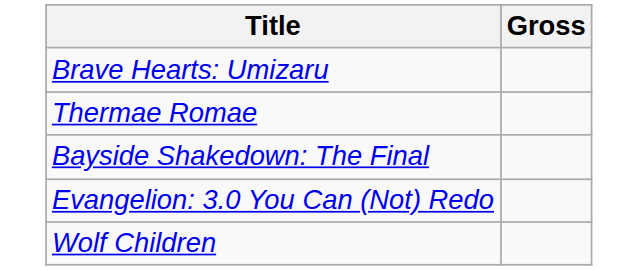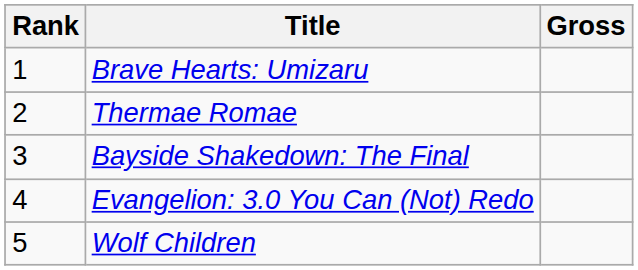+ column: Rank | 1 | 2 | 3 | 4 | 5
